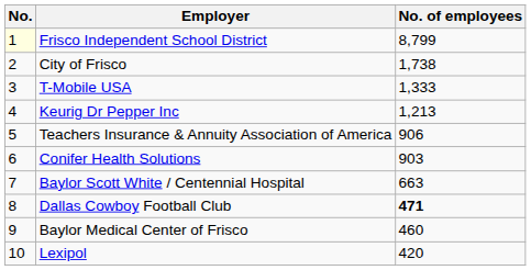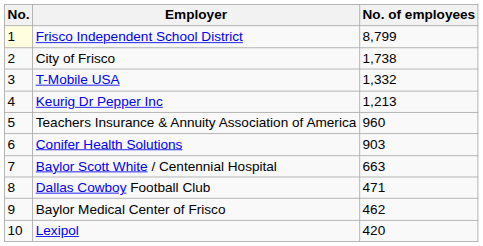T-Mobile USA | No. of employees: 1,333 -> 1,332
Teachers Insurance & Annuity Association of America | No. of employees: 906 -> 960
Dallas Cowboy Football Club | No. of employees: bold -> normal
Baylor Medical Center of Frisco | No. of employees: 460 -> 462
